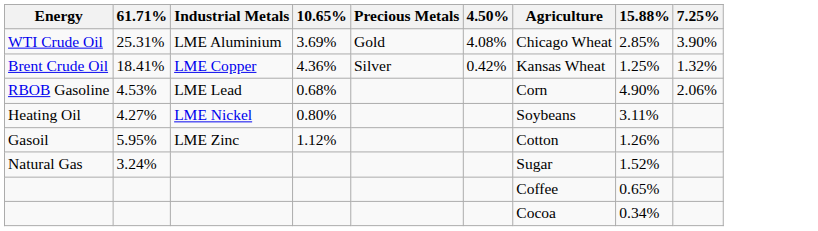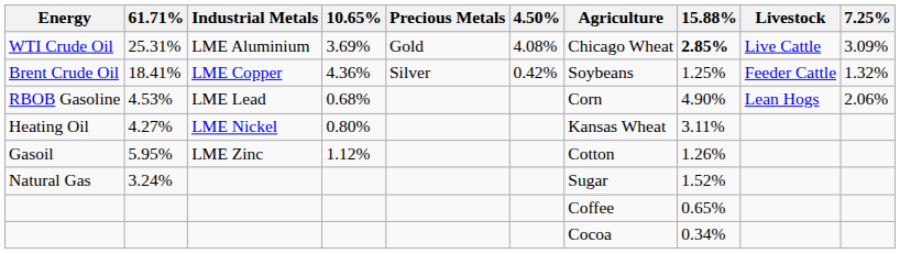+ column: Livestock | Live Cattle | Feeder Cattle | Lean Hogs
WTI Crude Oil | 15.88%: normal -> bold
WTI Crude Oil | 7.25%: 3.90% -> 3.09%
Brent Crude Oil | Agriculture: Kansas Wheat -> Soybeans
Heating Oil | Agriculture: Soybeans -> Kansas Wheat
